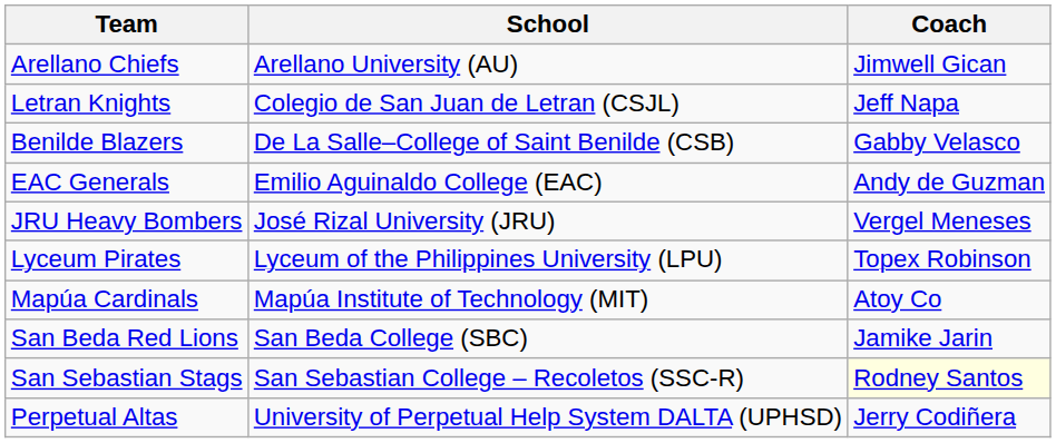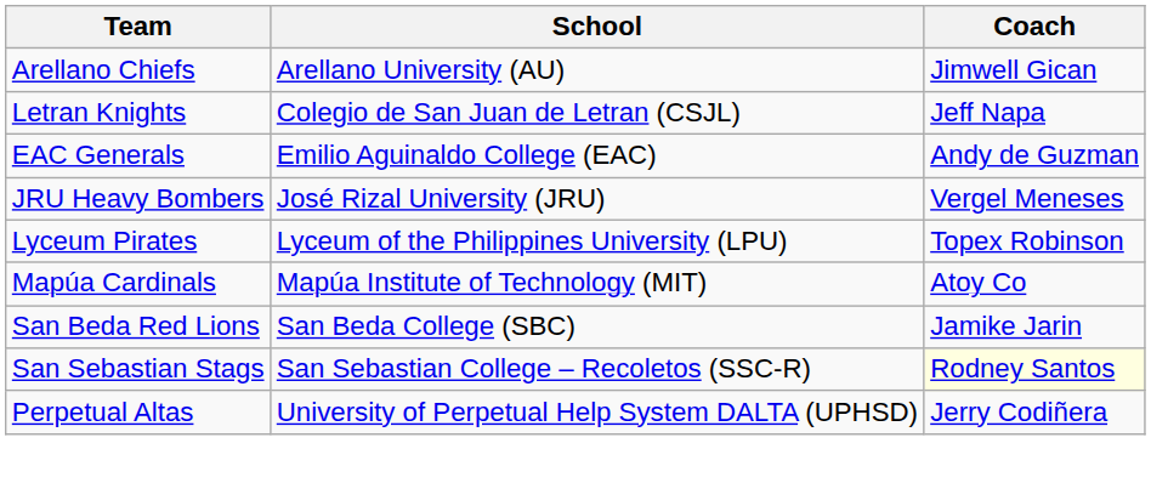- row: Benilde Blazers | De La Salle–College of Saint Benilde (CSB) | Gabby Velasco
